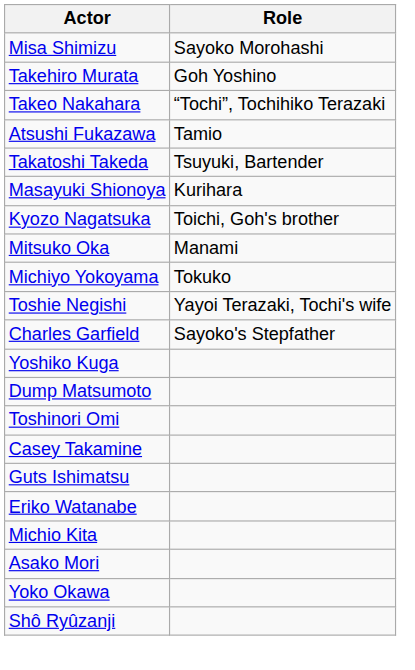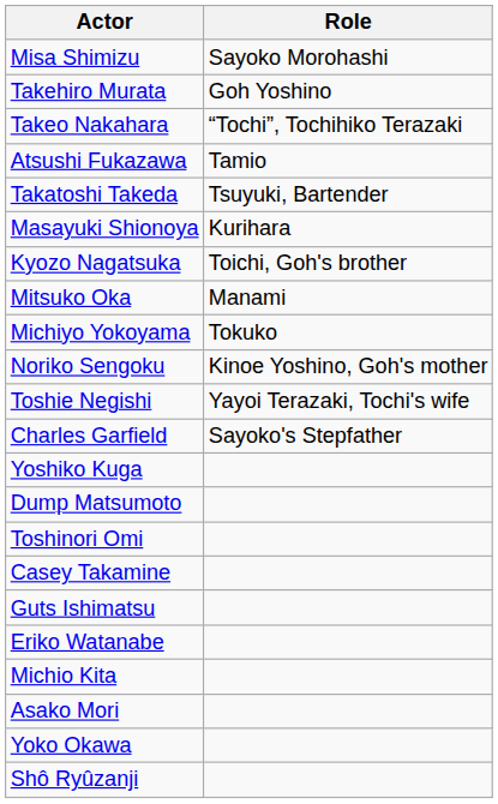+ row: Noriko Sengoku | Kinoe Yoshino, Goh's mother
